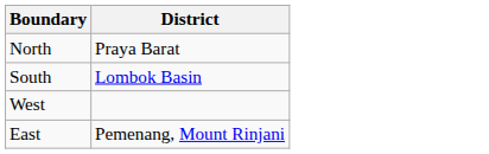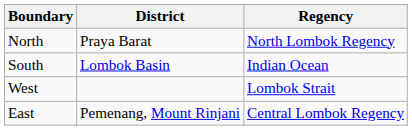+ column: Regency | North Lombok Regency | Indian Ocean | Lombok Strait | Central Lombok Regency
